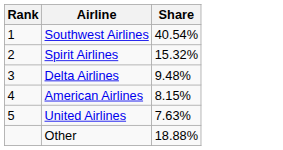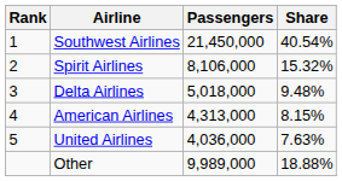+ column: Passengers | 21,450,000 | 8,106,000 | 5,018,000 | 4,313,000 | 4,036,000 | 9,989,000
